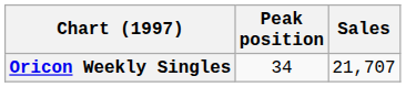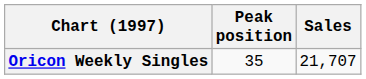Oricon Weekly Singles | Peak position: 34 -> 35
